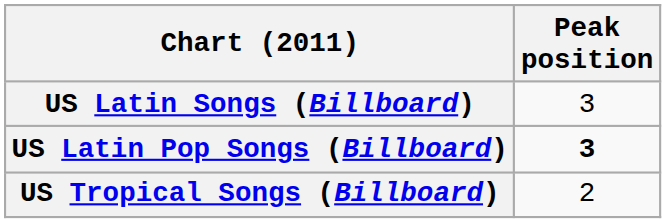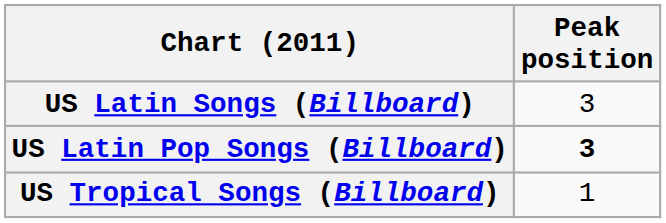US Tropical Songs (Billboard) | Peak position: 2 -> 1
